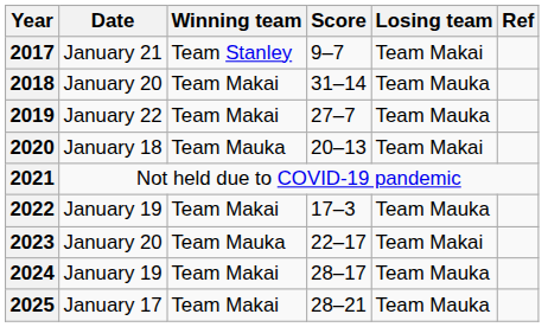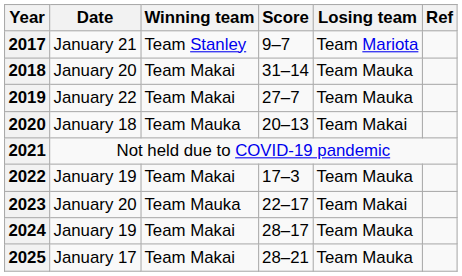2017 | Losing team: Team Makai -> Team Mariota
